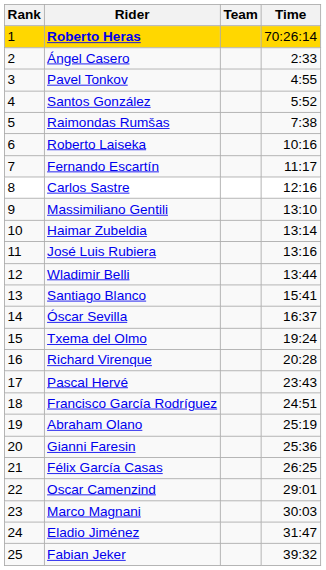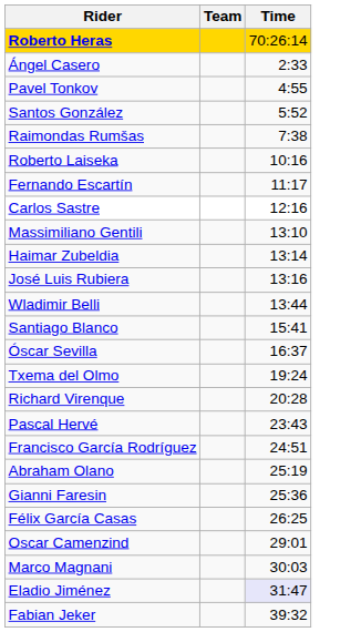- column: Rank | 1 | 2 | 3 | 4 | 5 | 6 | 7 | 8 | 9 | 10 | 11 | 12 | 13 | 14 | 15 | 16 | 17 | 18 | 19 | 20 | 21 | 22 | 23 | 24 | 25
Eladio Jiménez | Time: no background -> lavender background
